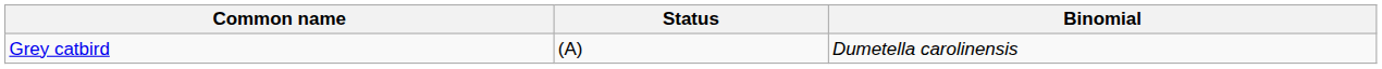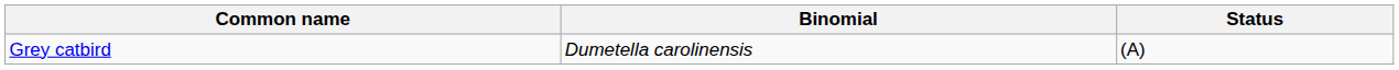columns swapped: Binomial <-> Status
